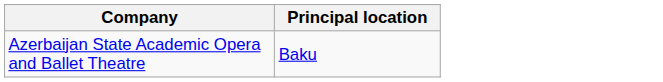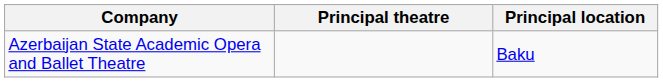+ column: Principal theatre
